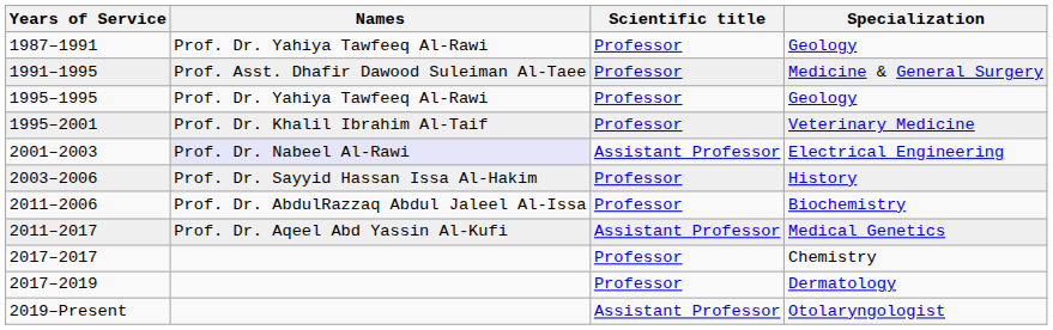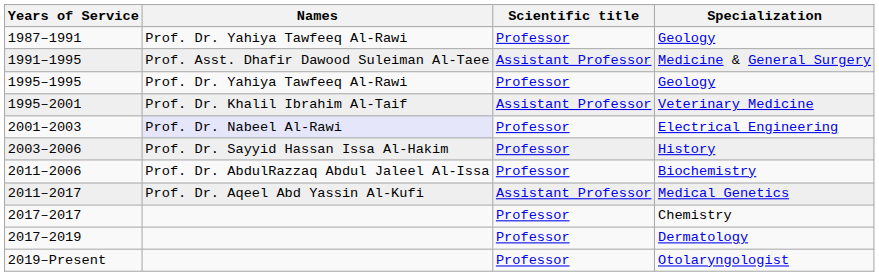Medicine & General Surgery | Scientific title: Professor -> Assistant Professor
Veterinary Medicine | Scientific title: Professor -> Assistant Professor
Electrical Engineering | Scientific title: Assistant Professor -> Professor
Otolaryngologist | Scientific title: Assistant Professor -> Professor
